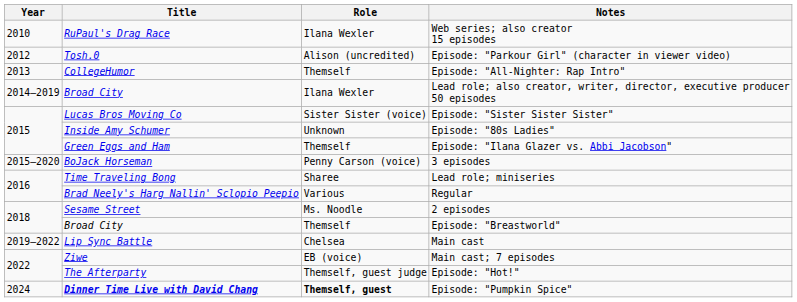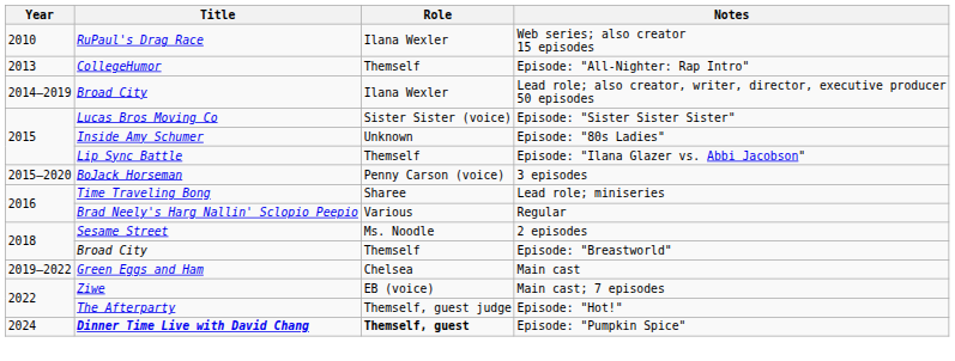- row: 2012 | Tosh.0 | Alison (uncredited) | Episode: "Parkour Girl" (character in viewer video)
Episode: "Ilana Glazer vs. Abbi Jacobson" | Title: Green Eggs and Ham -> Lip Sync Battle
Main cast | Title: Lip Sync Battle -> Green Eggs and Ham
